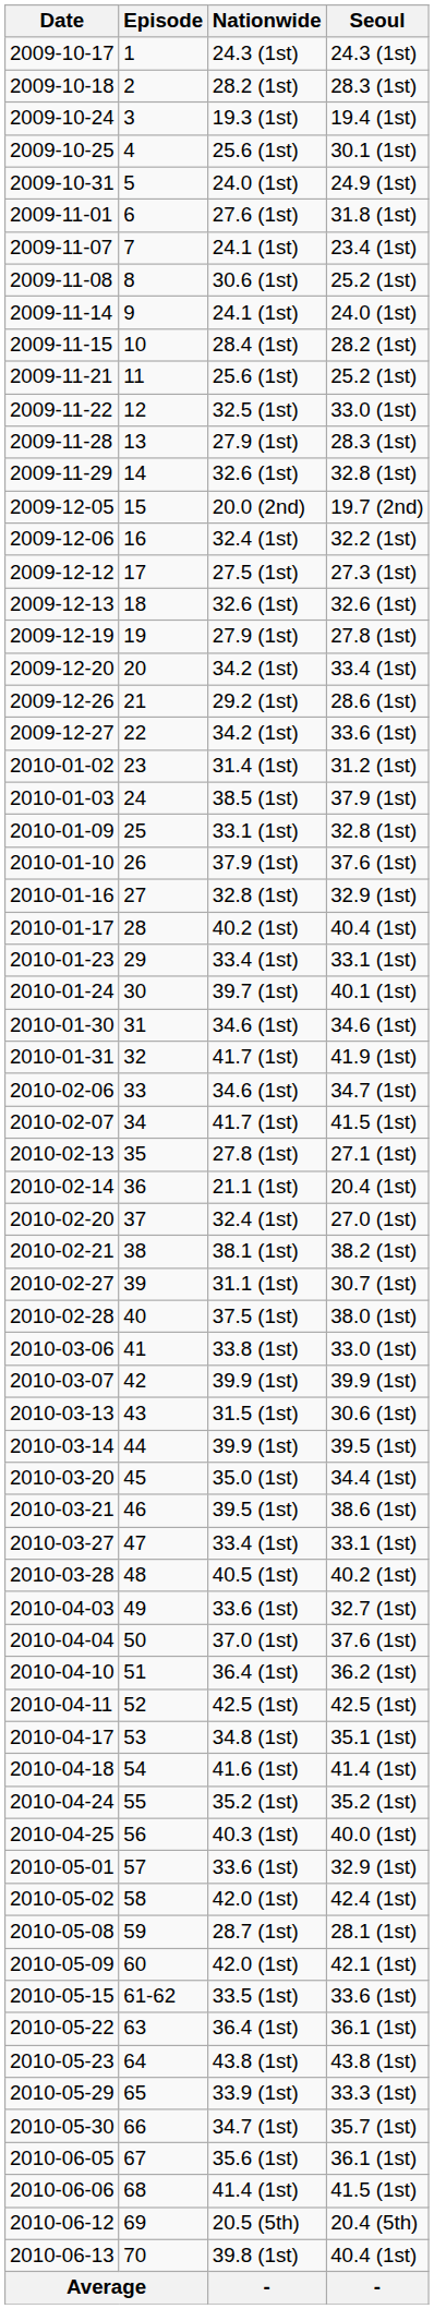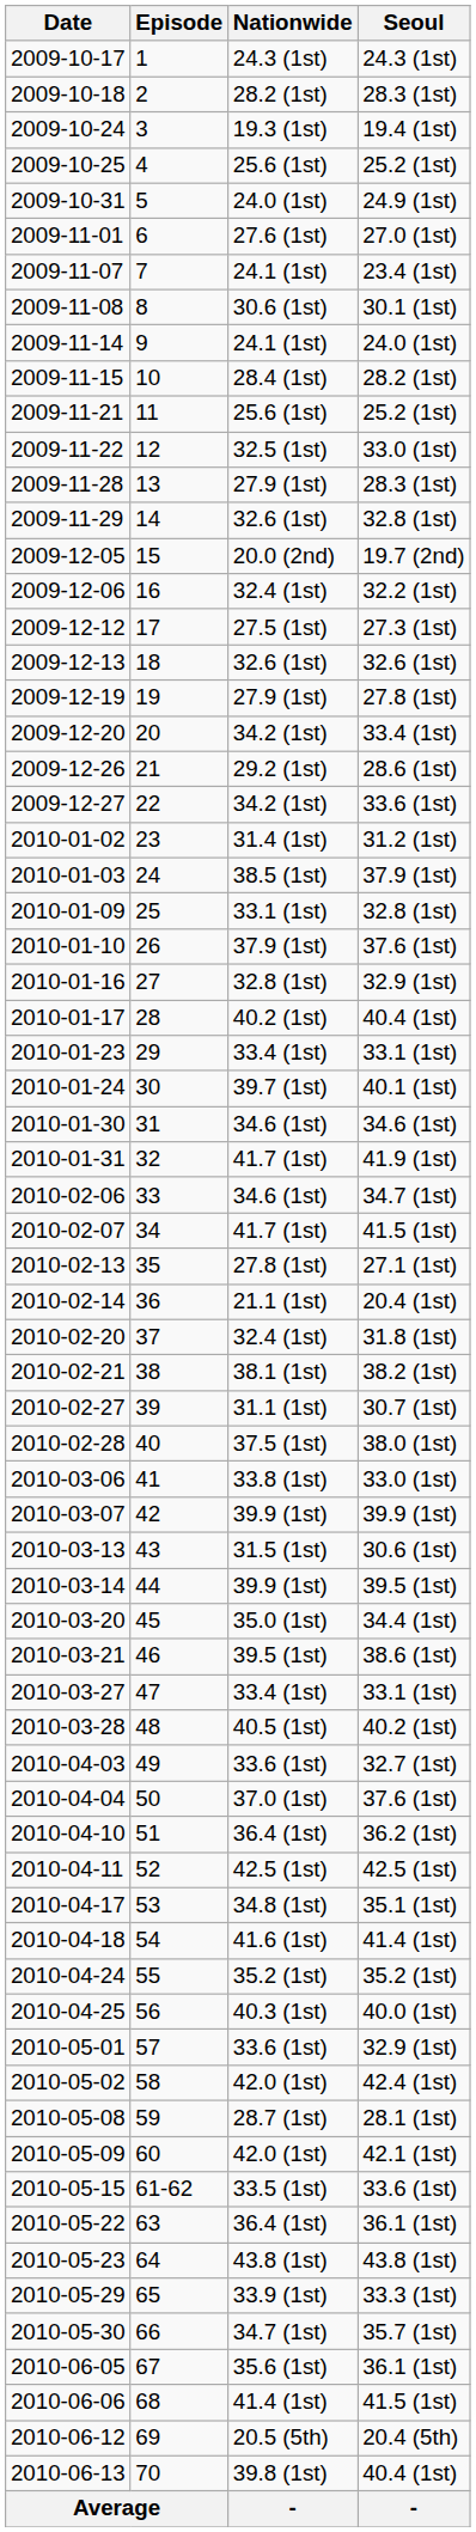2009-10-25 | Seoul: 30.1 (1st) -> 25.2 (1st)
2009-11-01 | Seoul: 31.8 (1st) -> 27.0 (1st)
2009-11-08 | Seoul: 25.2 (1st) -> 30.1 (1st)
2010-02-20 | Seoul: 27.0 (1st) -> 31.8 (1st)
